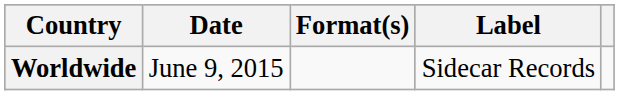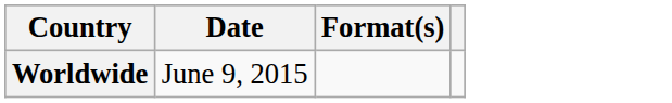- column: Label | Sidecar Records
